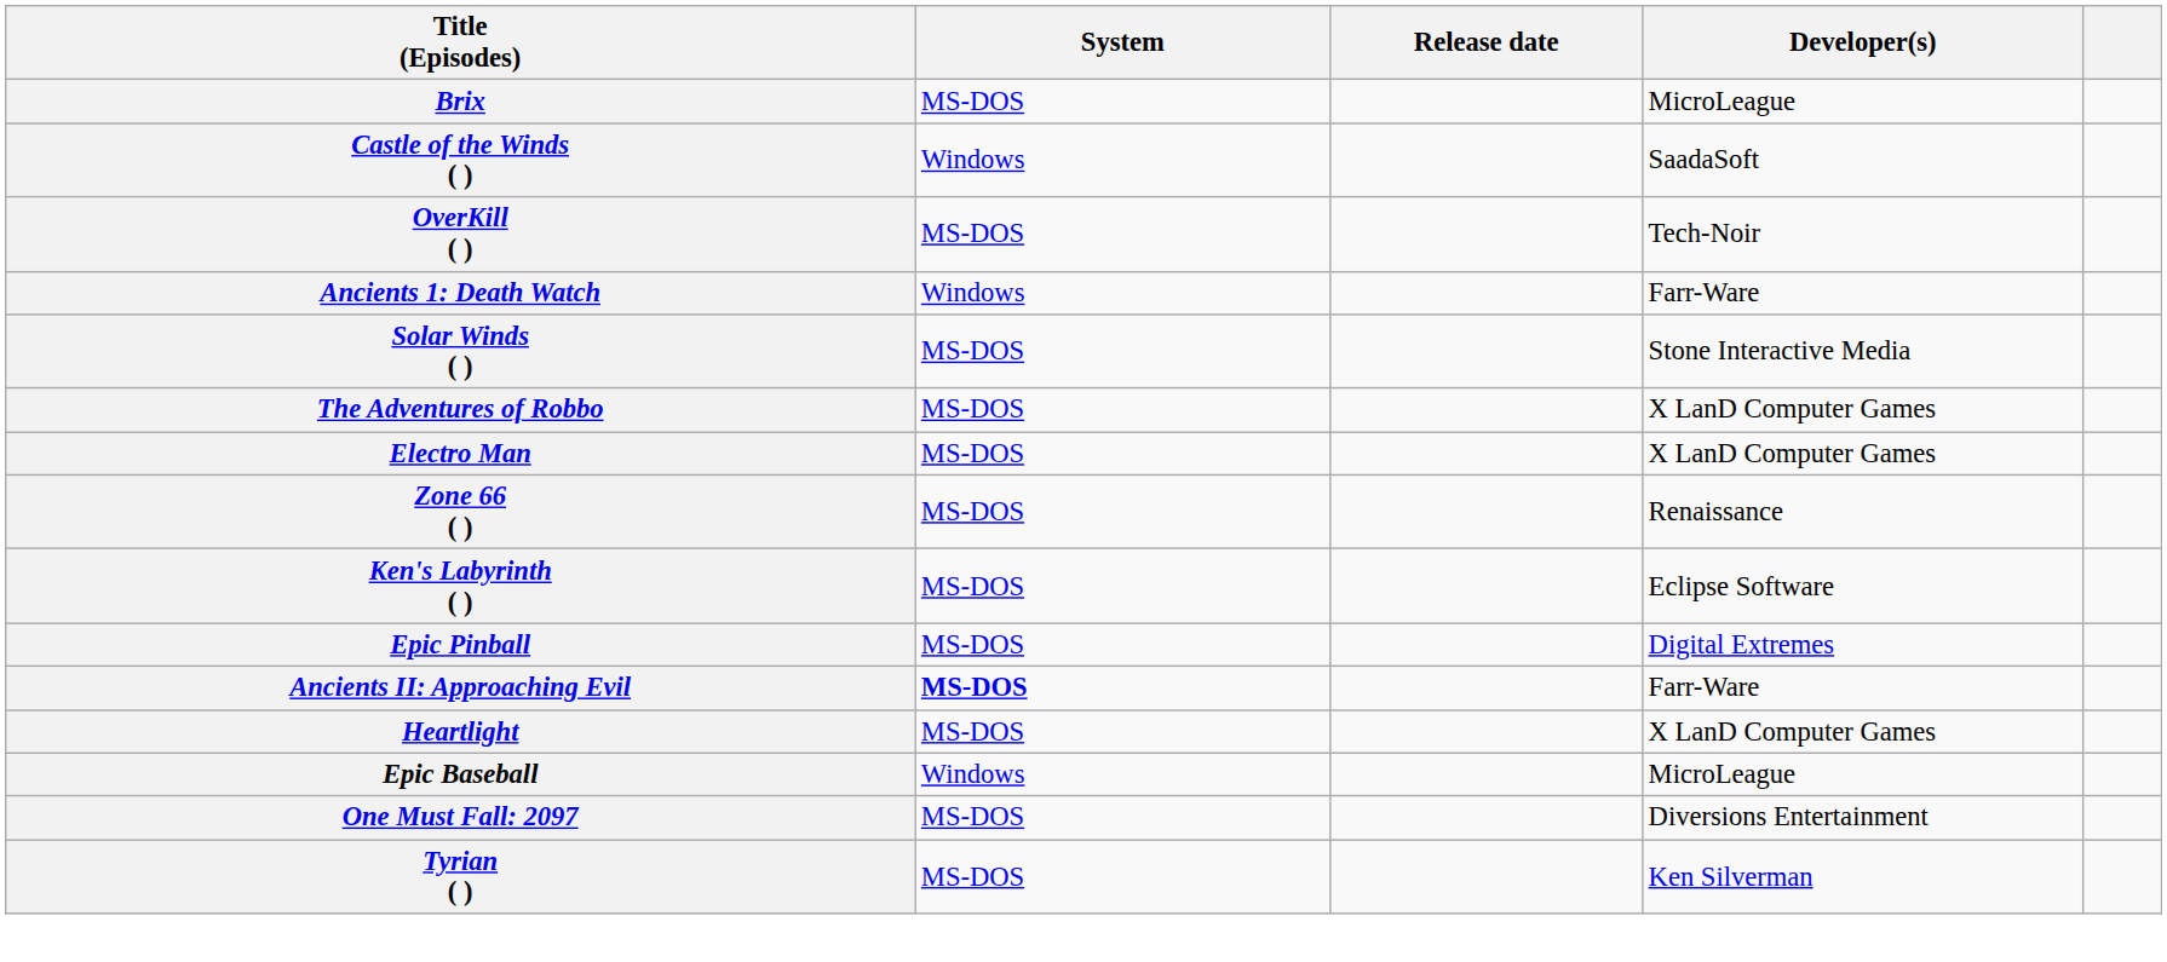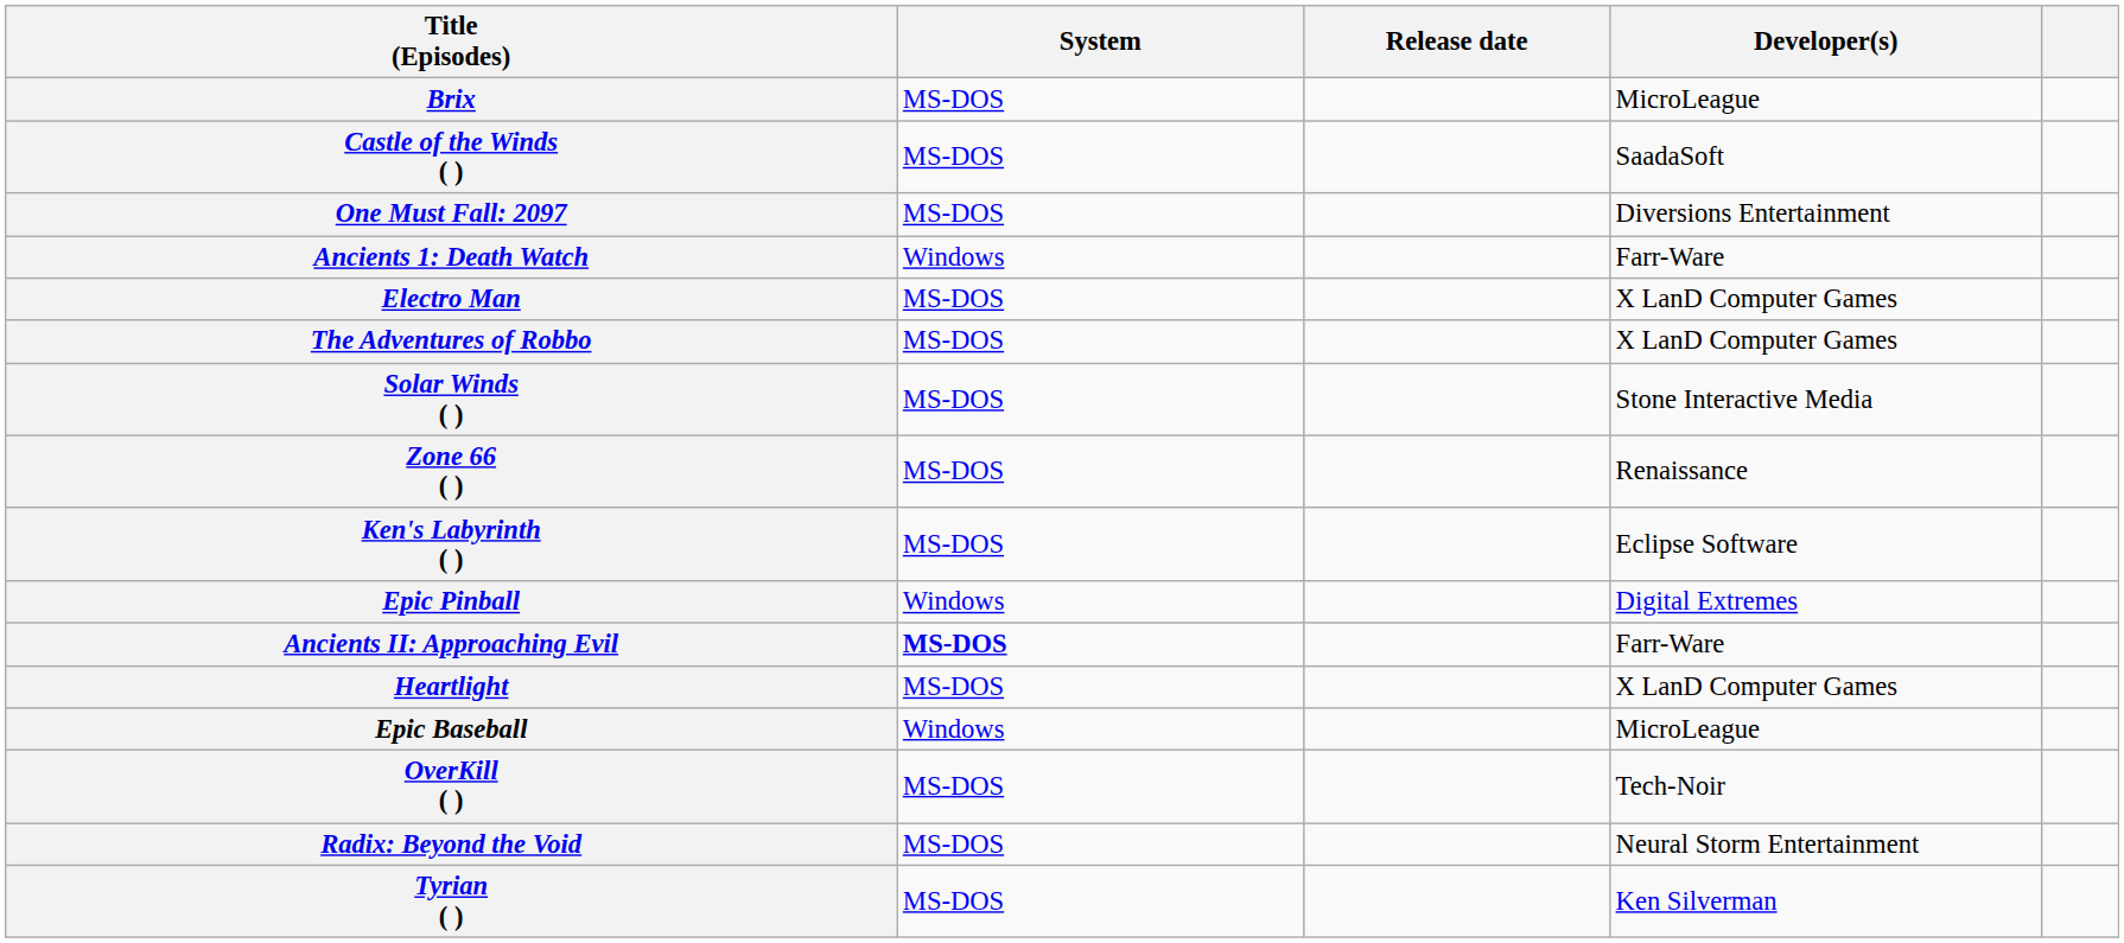Castle of the Winds ( ) | System: Windows -> MS-DOS
rows swapped: OverKill ( ) <-> One Must Fall: 2097
rows swapped: Electro Man <-> Solar Winds ( )
Epic Pinball | System: MS-DOS -> Windows
+ row: Radix: Beyond the Void | MS-DOS | Neural Storm Entertainment
